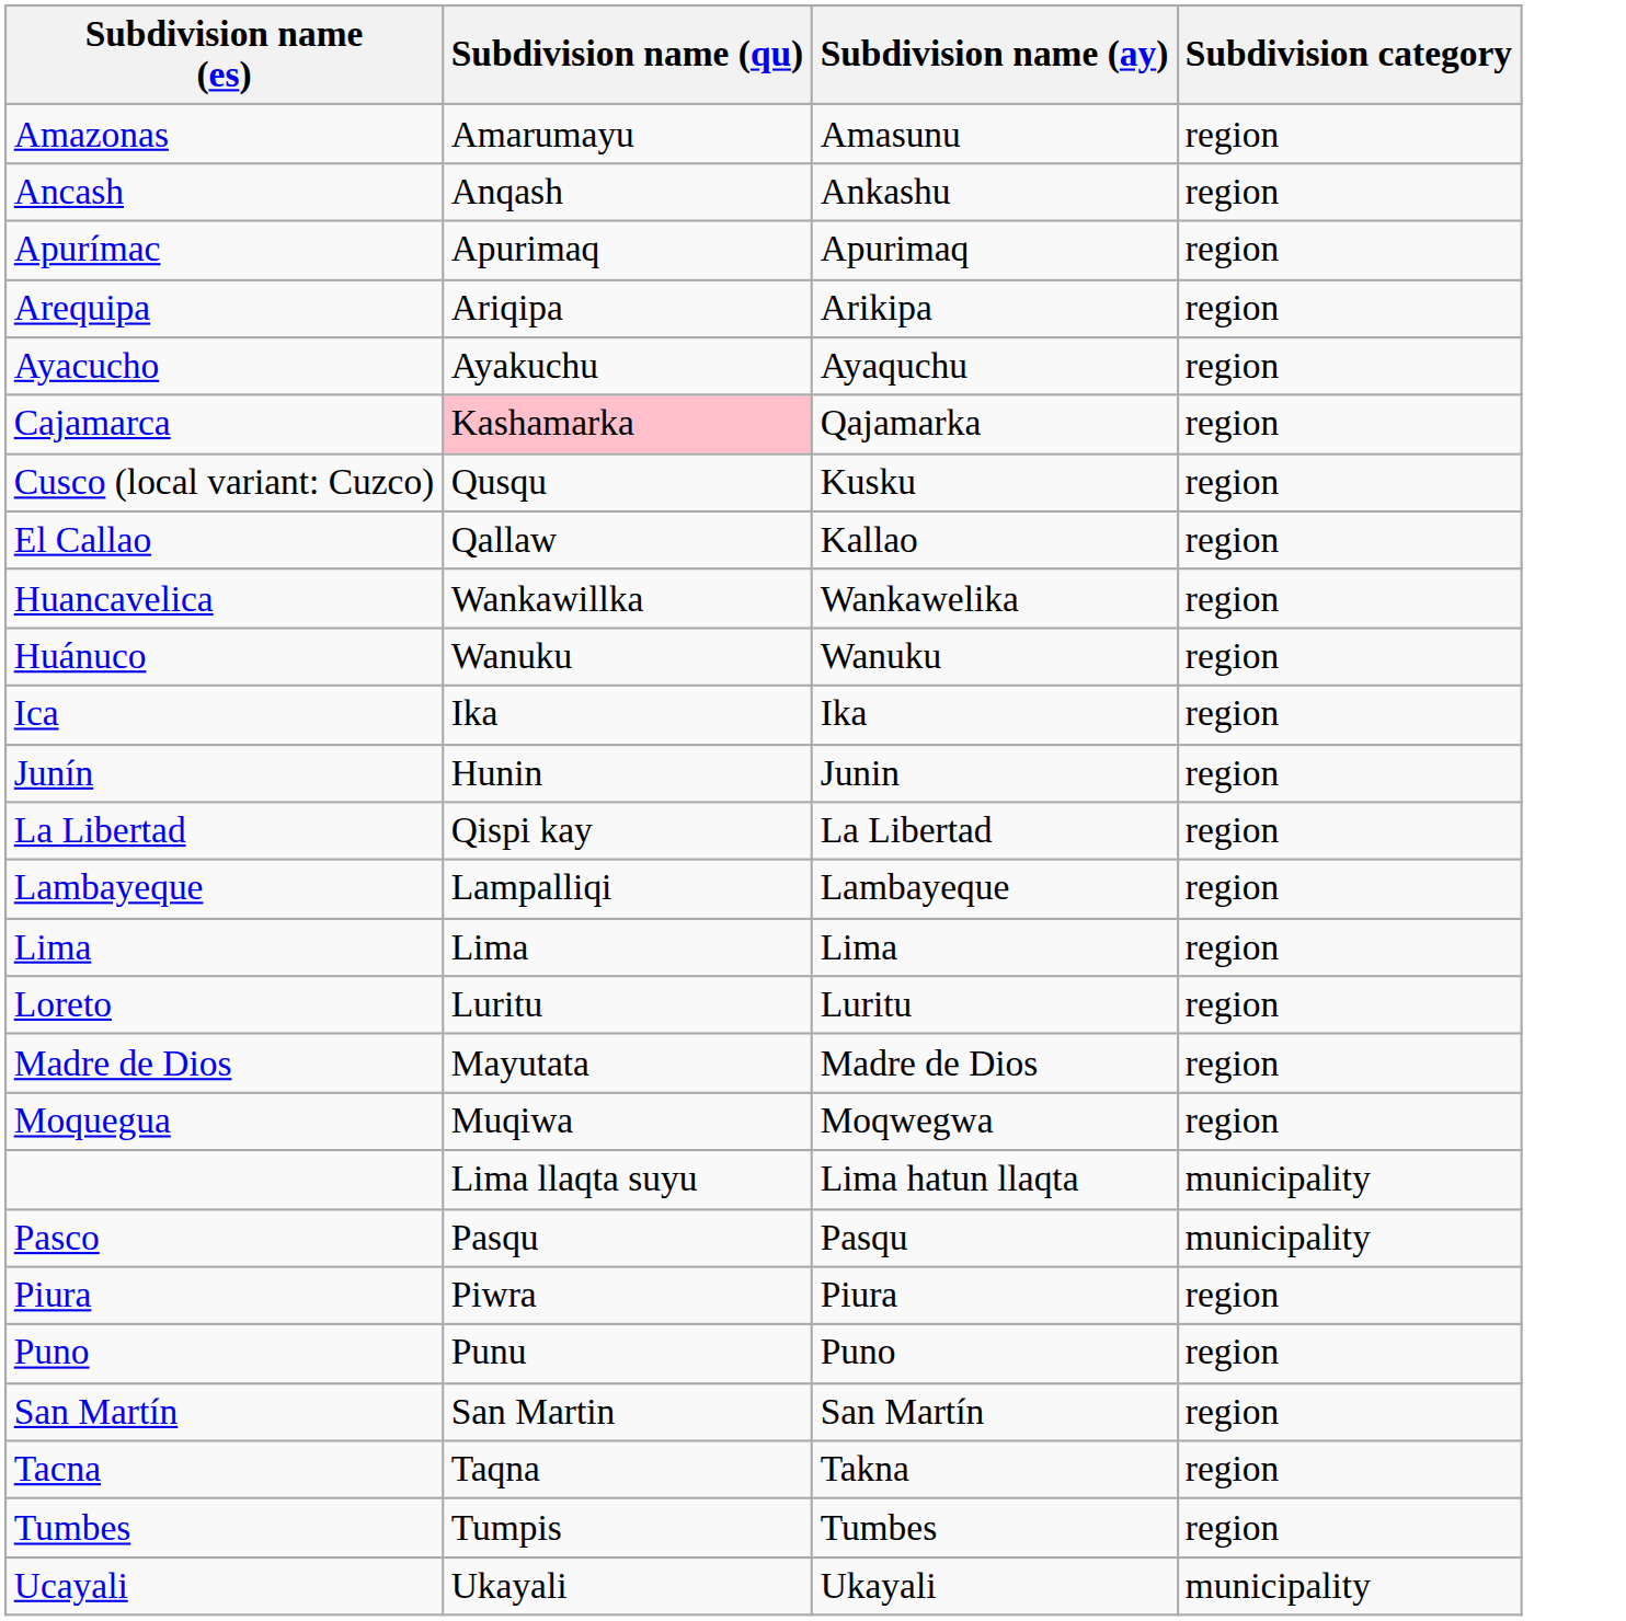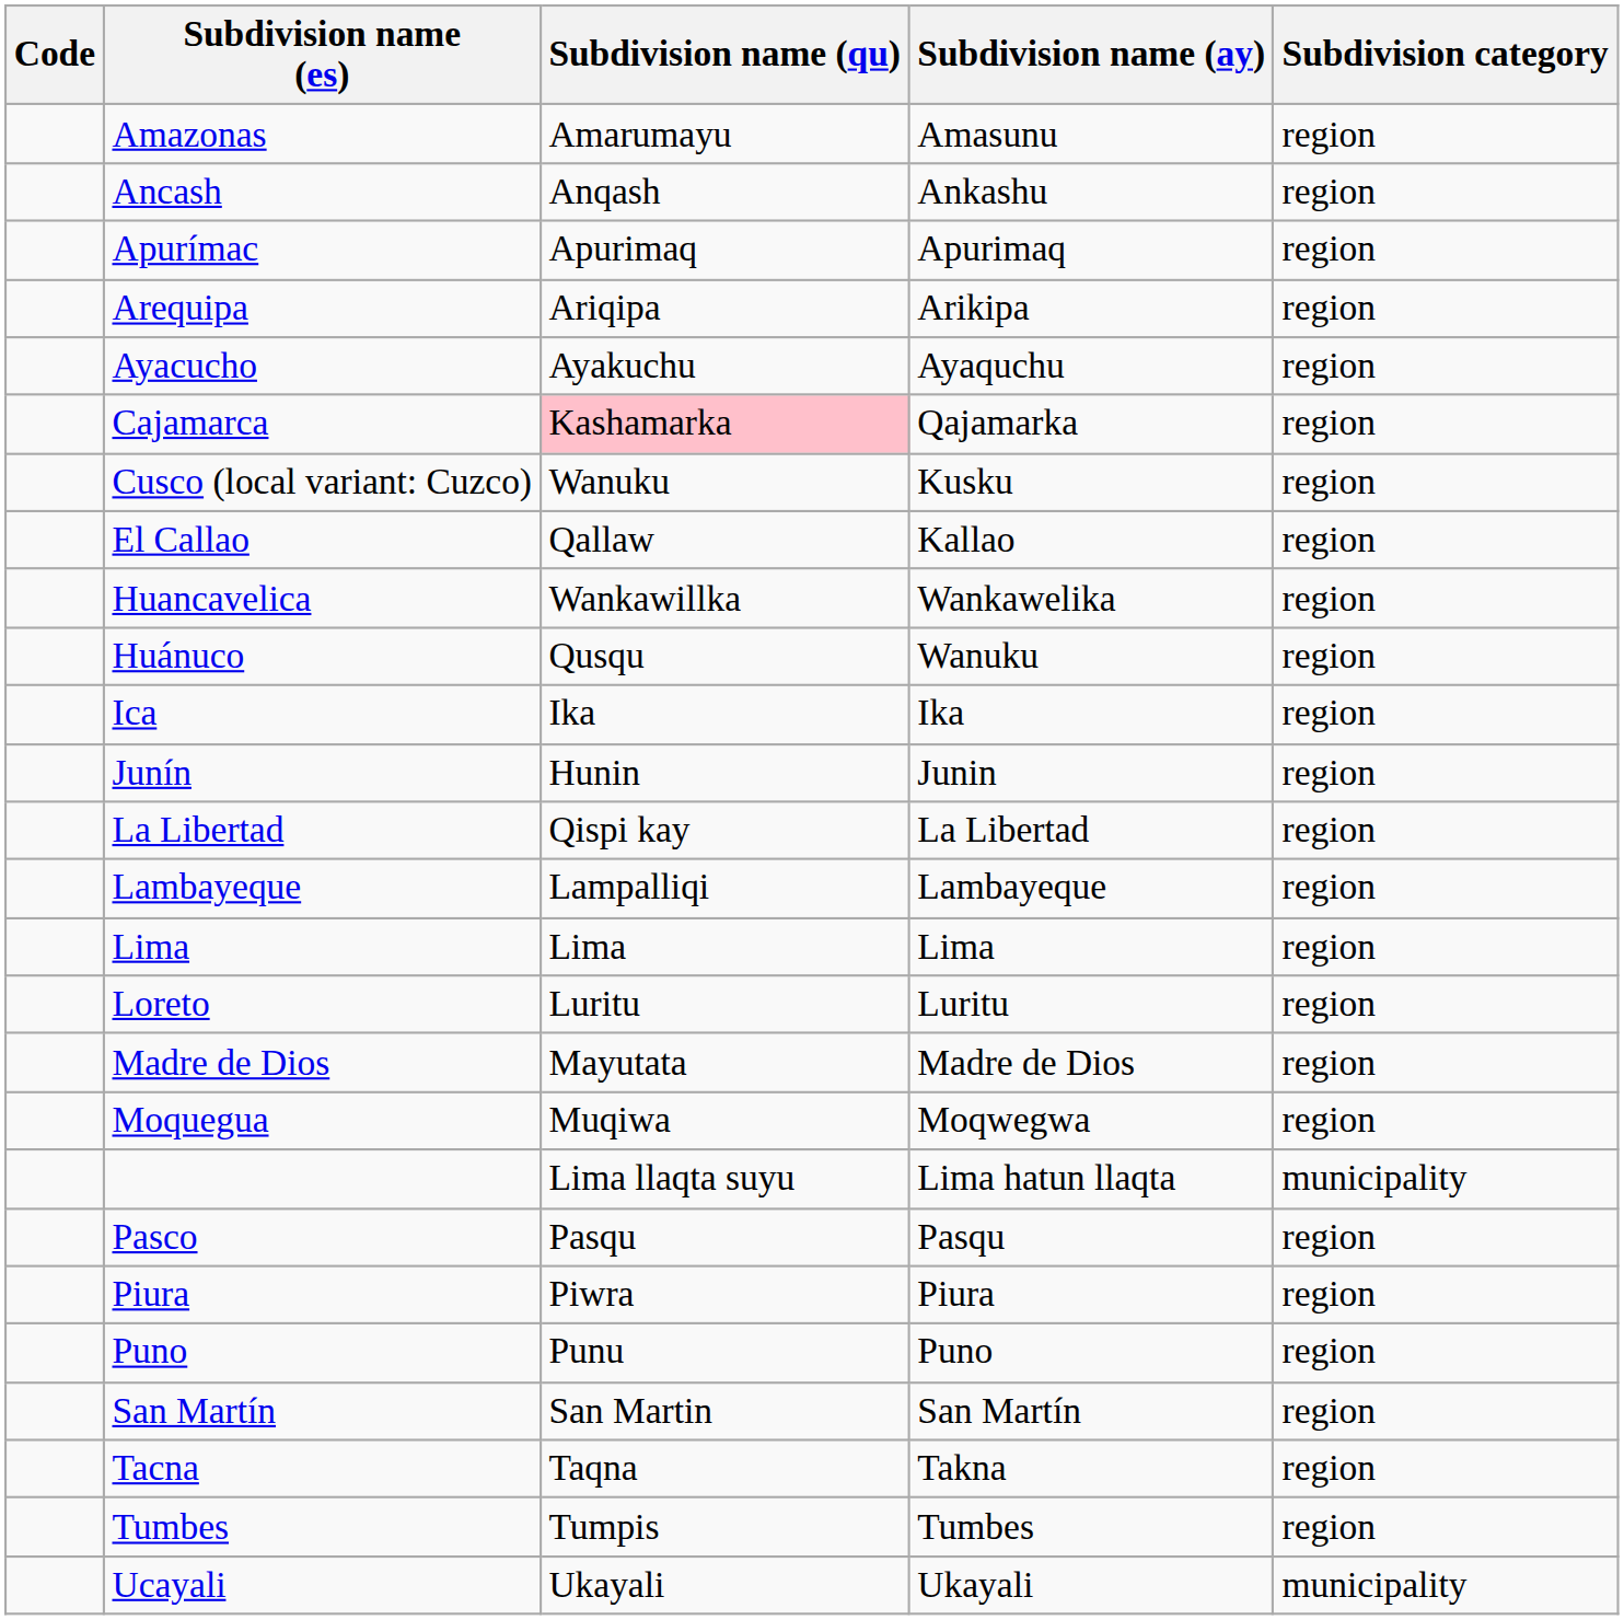+ column: Code
Cusco (local variant: Cuzco) | Subdivision name (qu): Qusqu -> Wanuku
Huánuco | Subdivision name (qu): Wanuku -> Qusqu
Pasco | Subdivision category: municipality -> region
